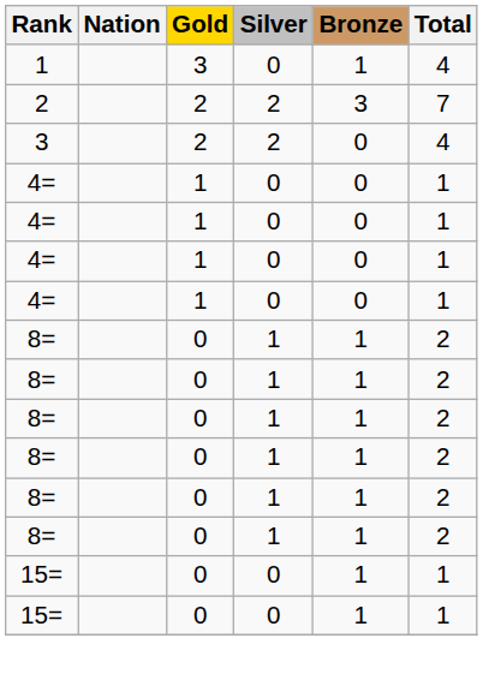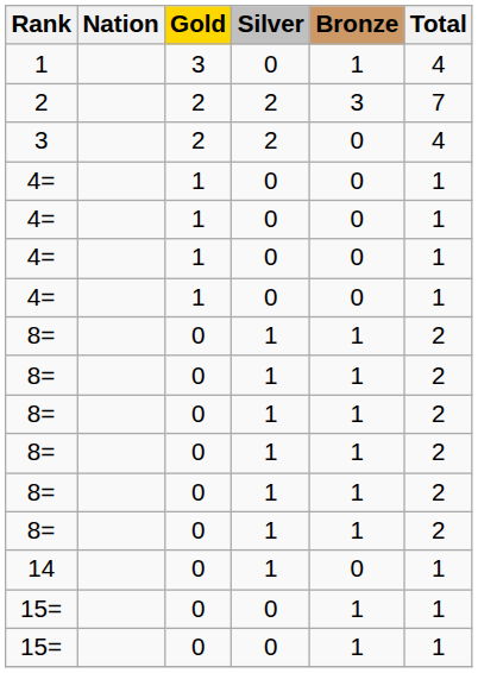+ row: 14 | 0 | 1 | 0 | 1
